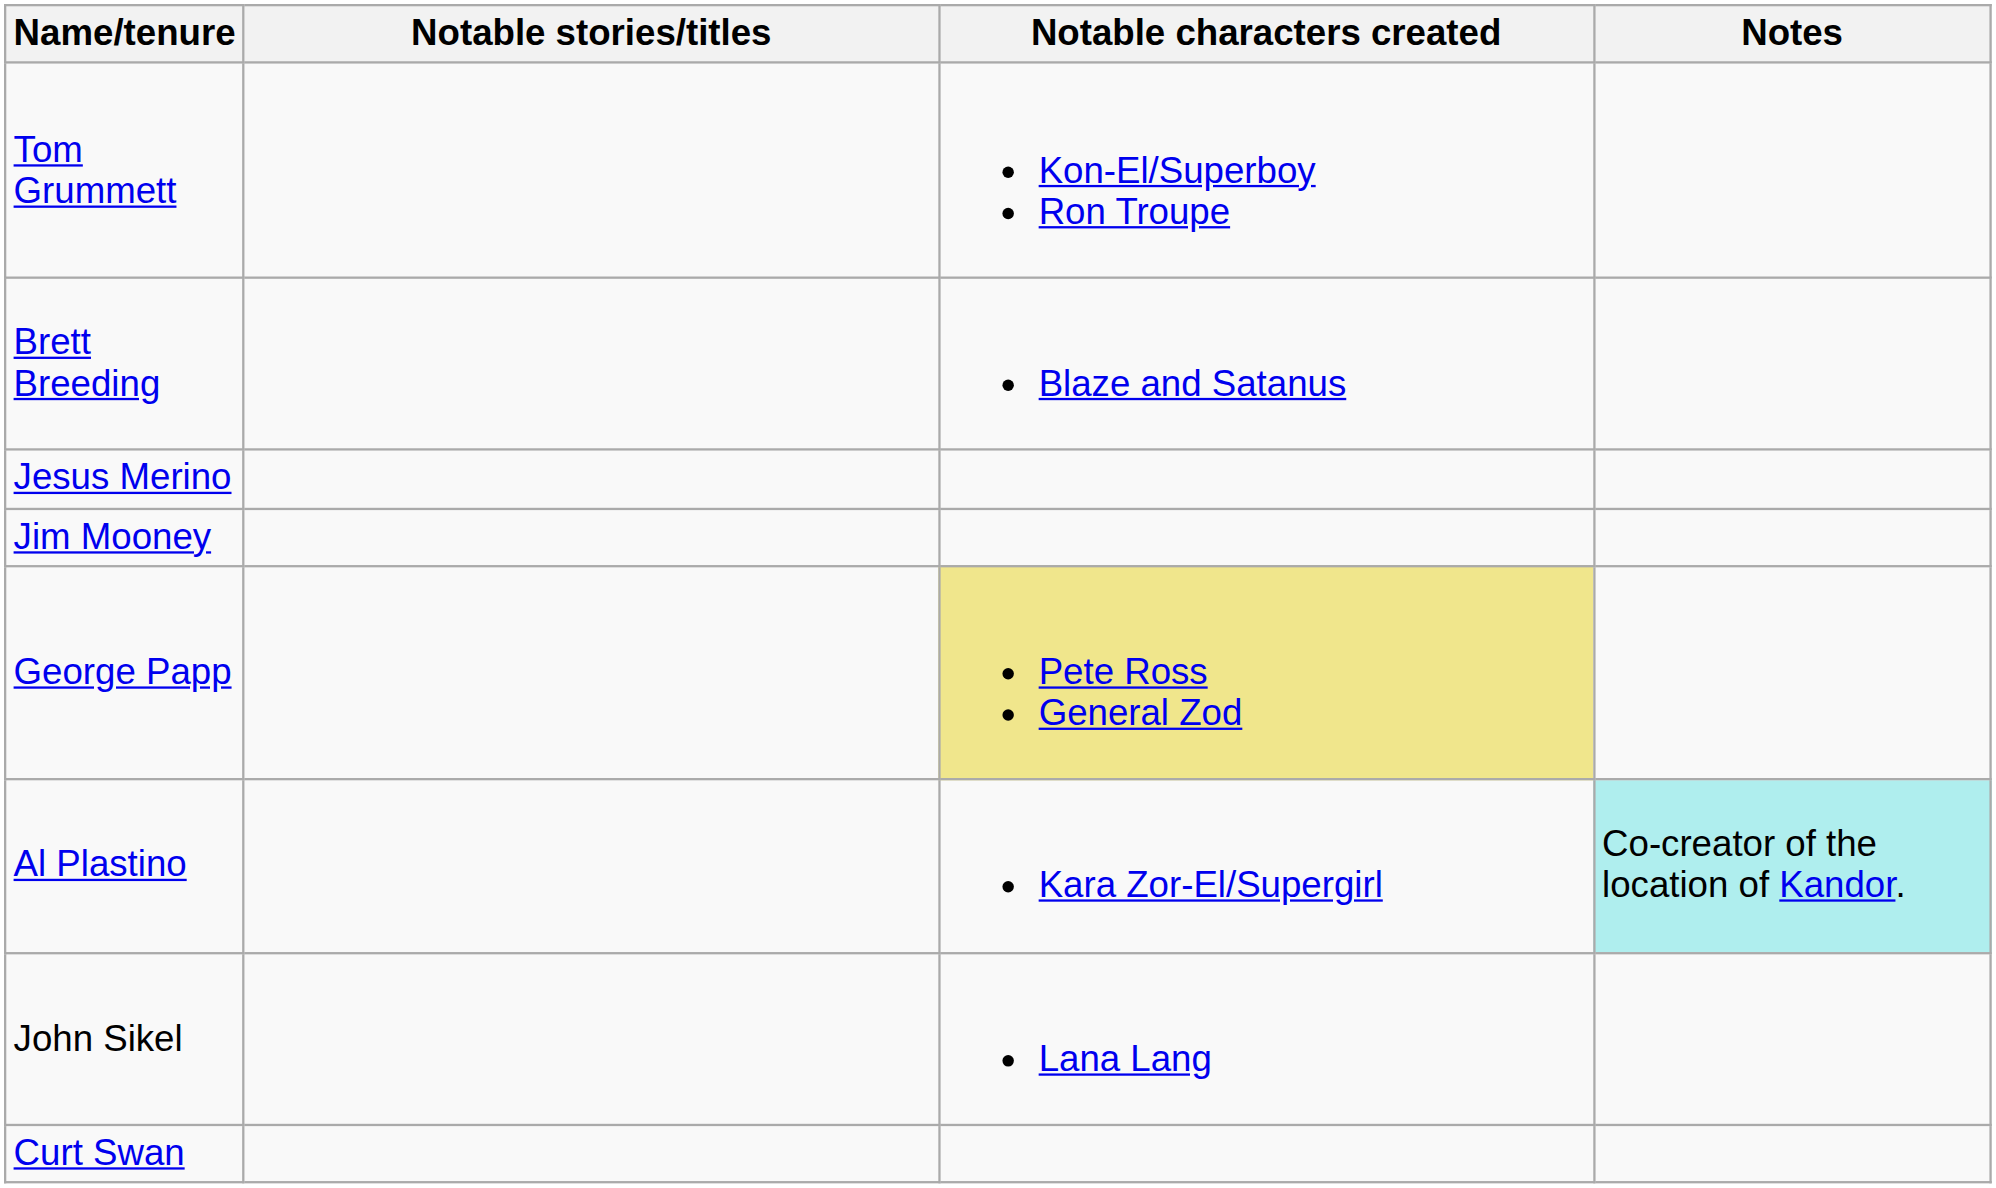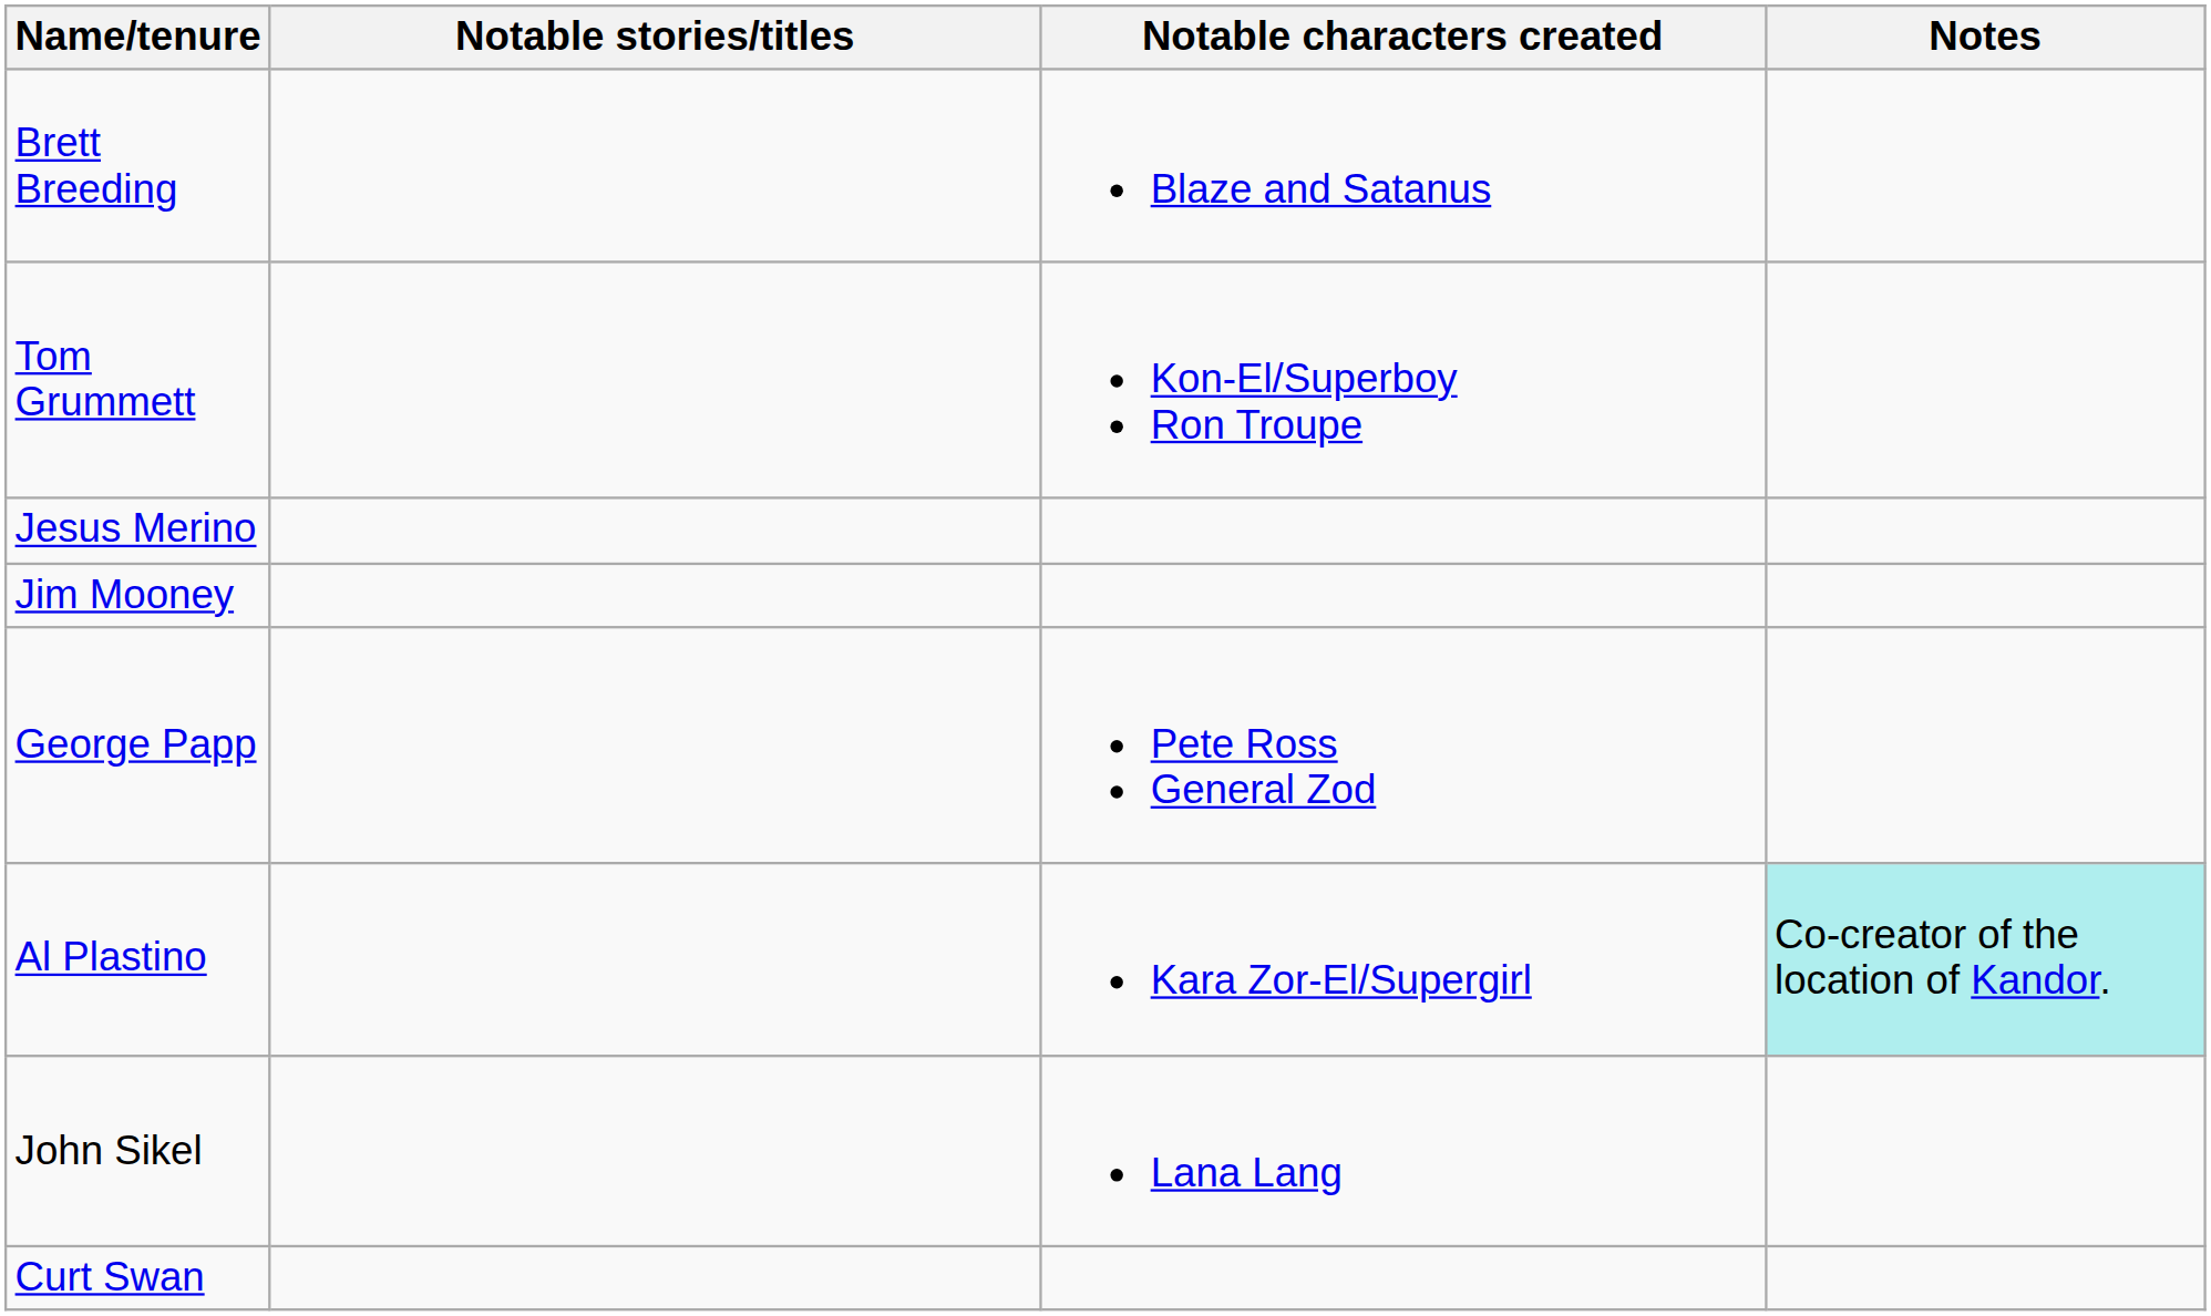rows swapped: Brett Breeding <-> Tom Grummett
George Papp | Notable characters created: khaki background -> no background
